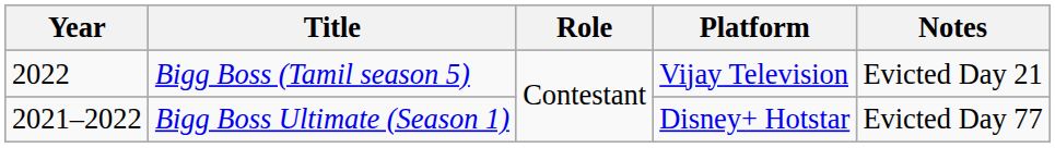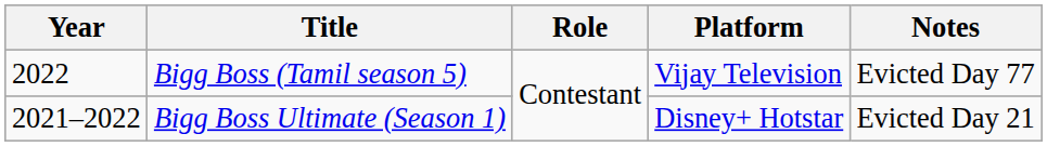Bigg Boss (Tamil season 5) | Notes: Evicted Day 21 -> Evicted Day 77
Bigg Boss Ultimate (Season 1) | Notes: Evicted Day 77 -> Evicted Day 21
